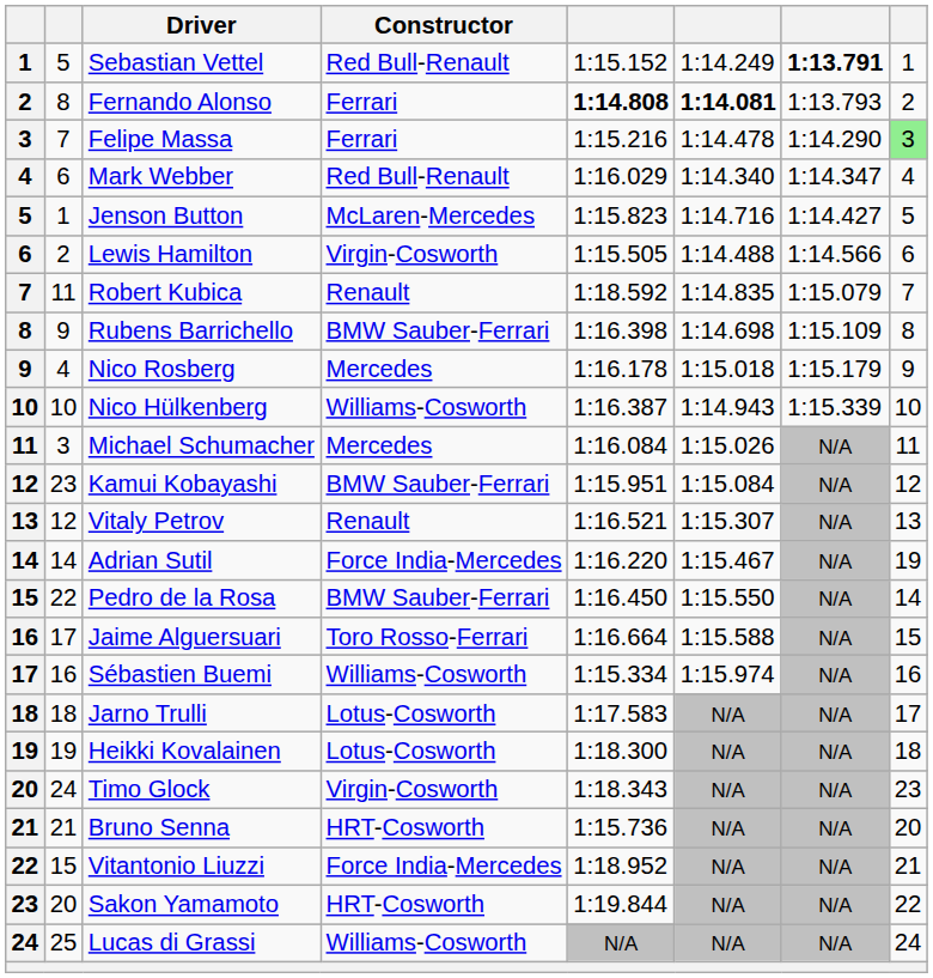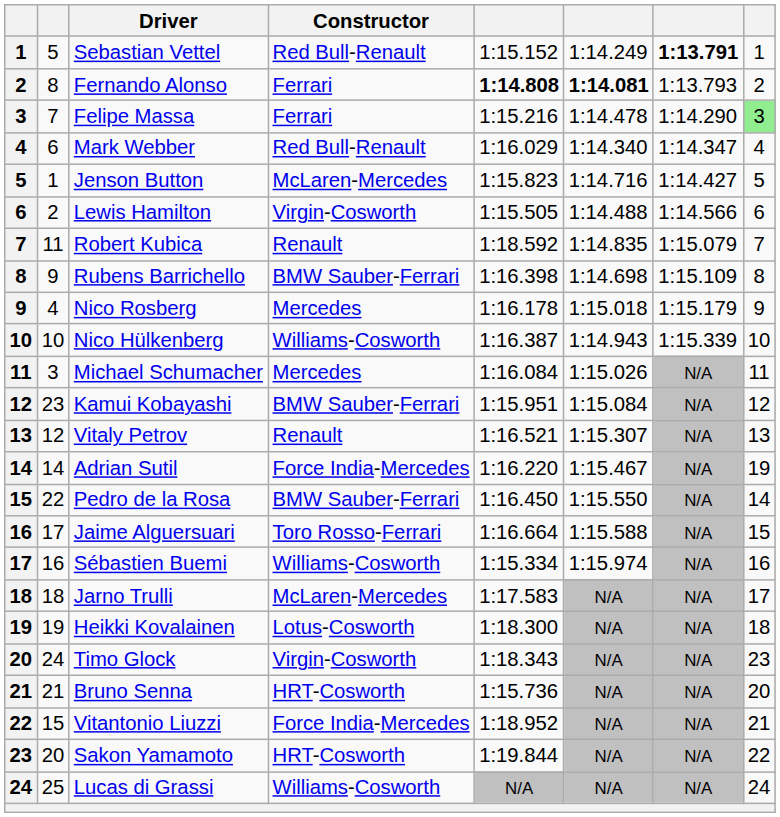Jarno Trulli | Constructor: Lotus-Cosworth -> McLaren-Mercedes
